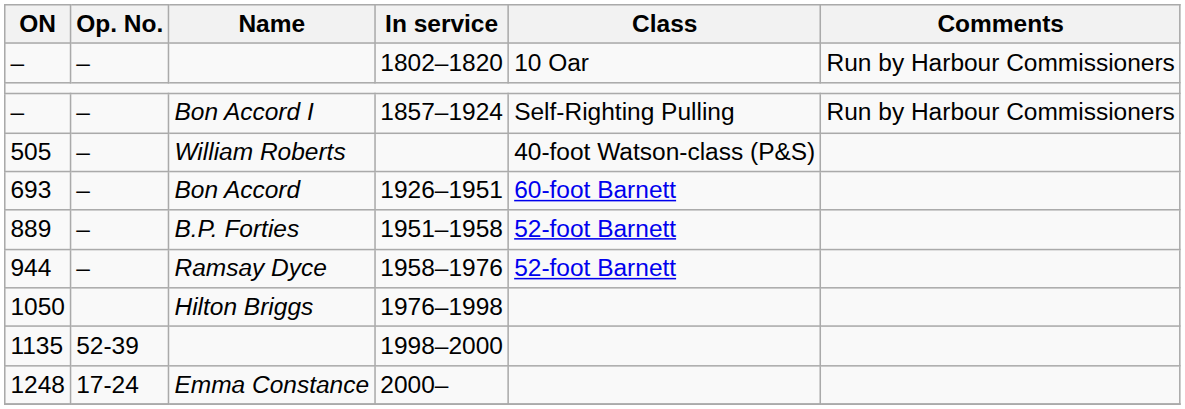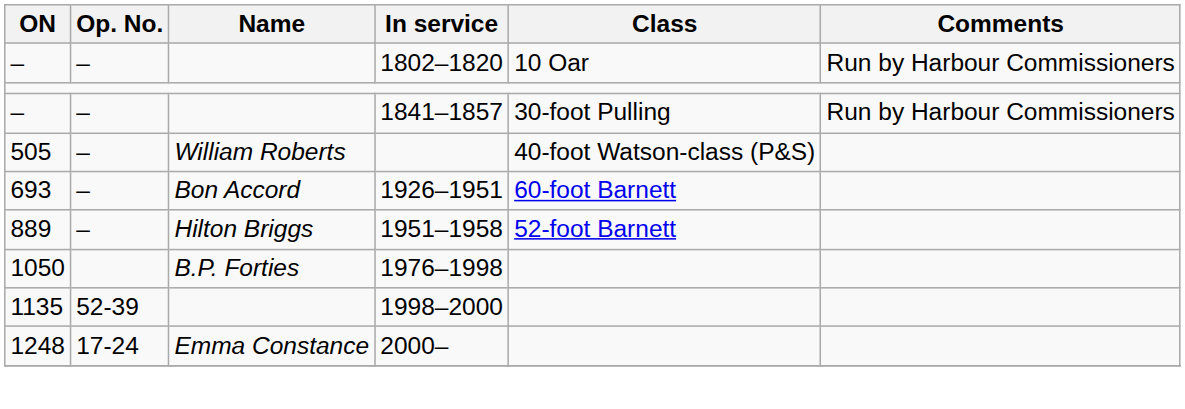+ row: – | – | 1841–1857 | 30-foot Pulling | Run by Harbour Commissioners
- row: – | – | Bon Accord I | 1857–1924 | Self-Righting Pulling | Run by Harbour Commissioners
1951–1958 | Name: B.P. Forties -> Hilton Briggs
- row: 944 | – | Ramsay Dyce | 1958–1976 | 52-foot Barnett
1976–1998 | Name: Hilton Briggs -> B.P. Forties
